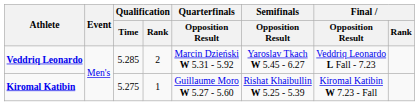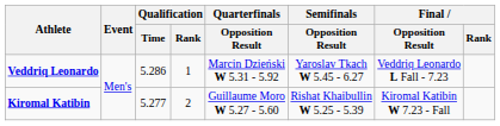Veddriq Leonardo | Qualification / Time: 5.285 -> 5.286
Veddriq Leonardo | Qualification / Rank: 2 -> 1
Kiromal Katibin | Qualification / Time: 5.275 -> 5.277
Kiromal Katibin | Qualification / Rank: 1 -> 2
